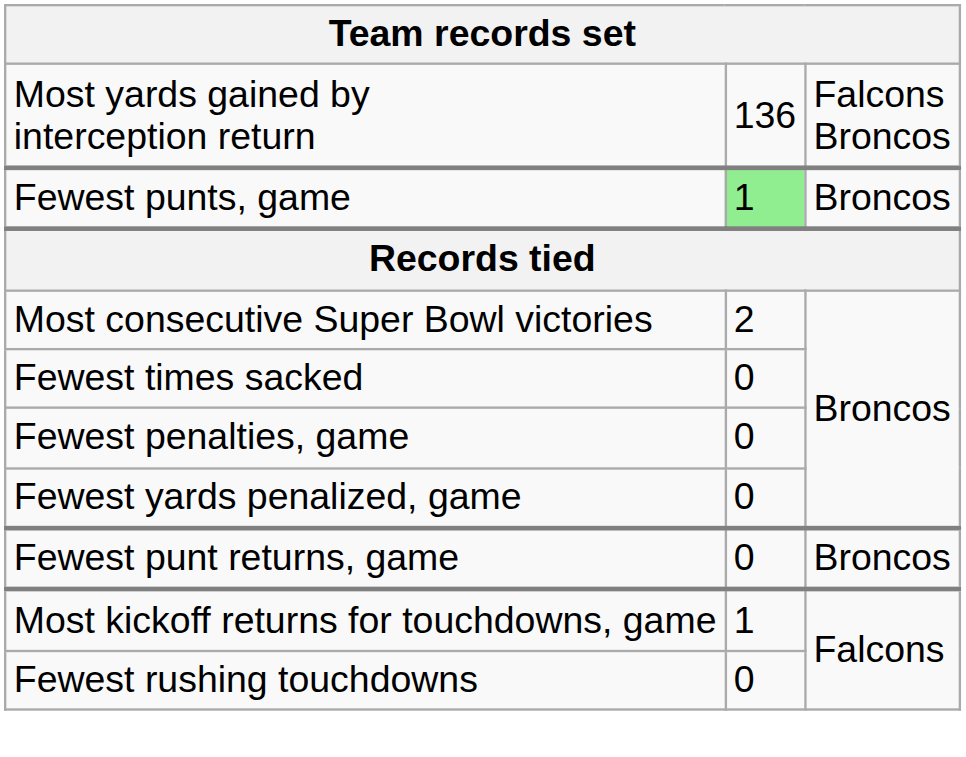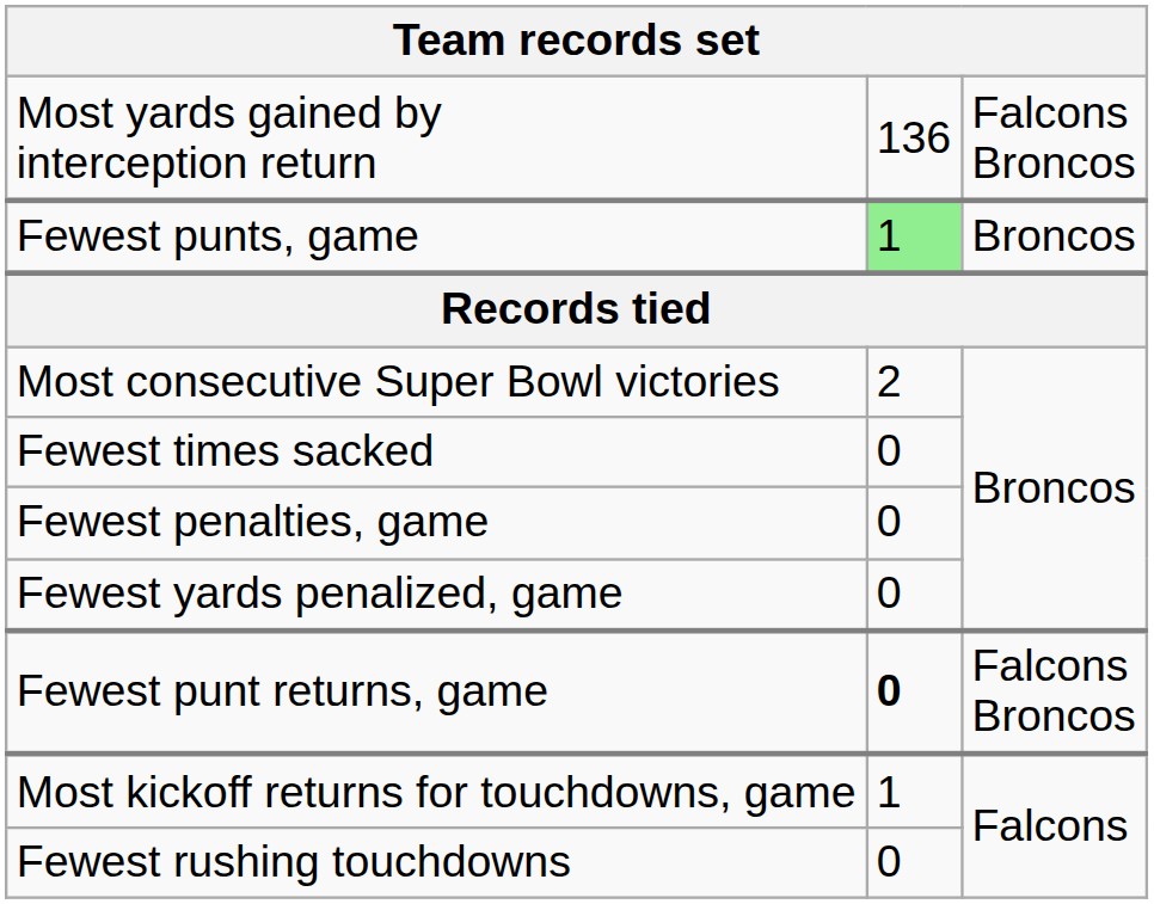Fewest punt returns, game | column 2: normal -> bold
Fewest punt returns, game | column 3: Broncos -> Falcons Broncos
